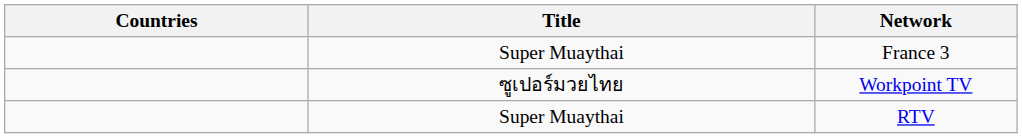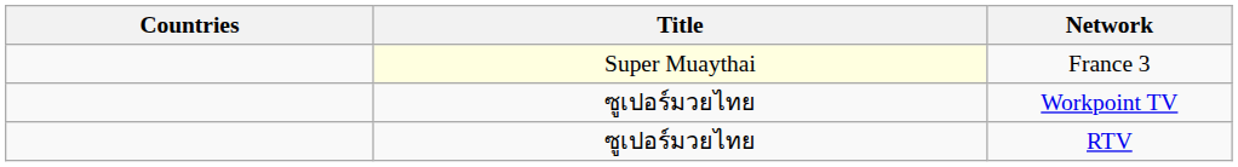France 3 | Title: no background -> lightyellow background
RTV | Title: Super Muaythai -> ซูเปอร์มวยไทย
